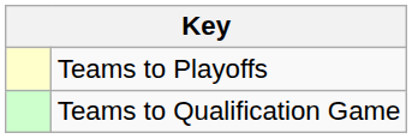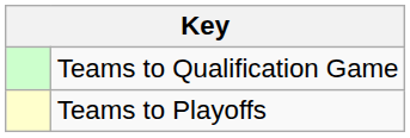rows swapped: Teams to Playoffs <-> Teams to Qualification Game
